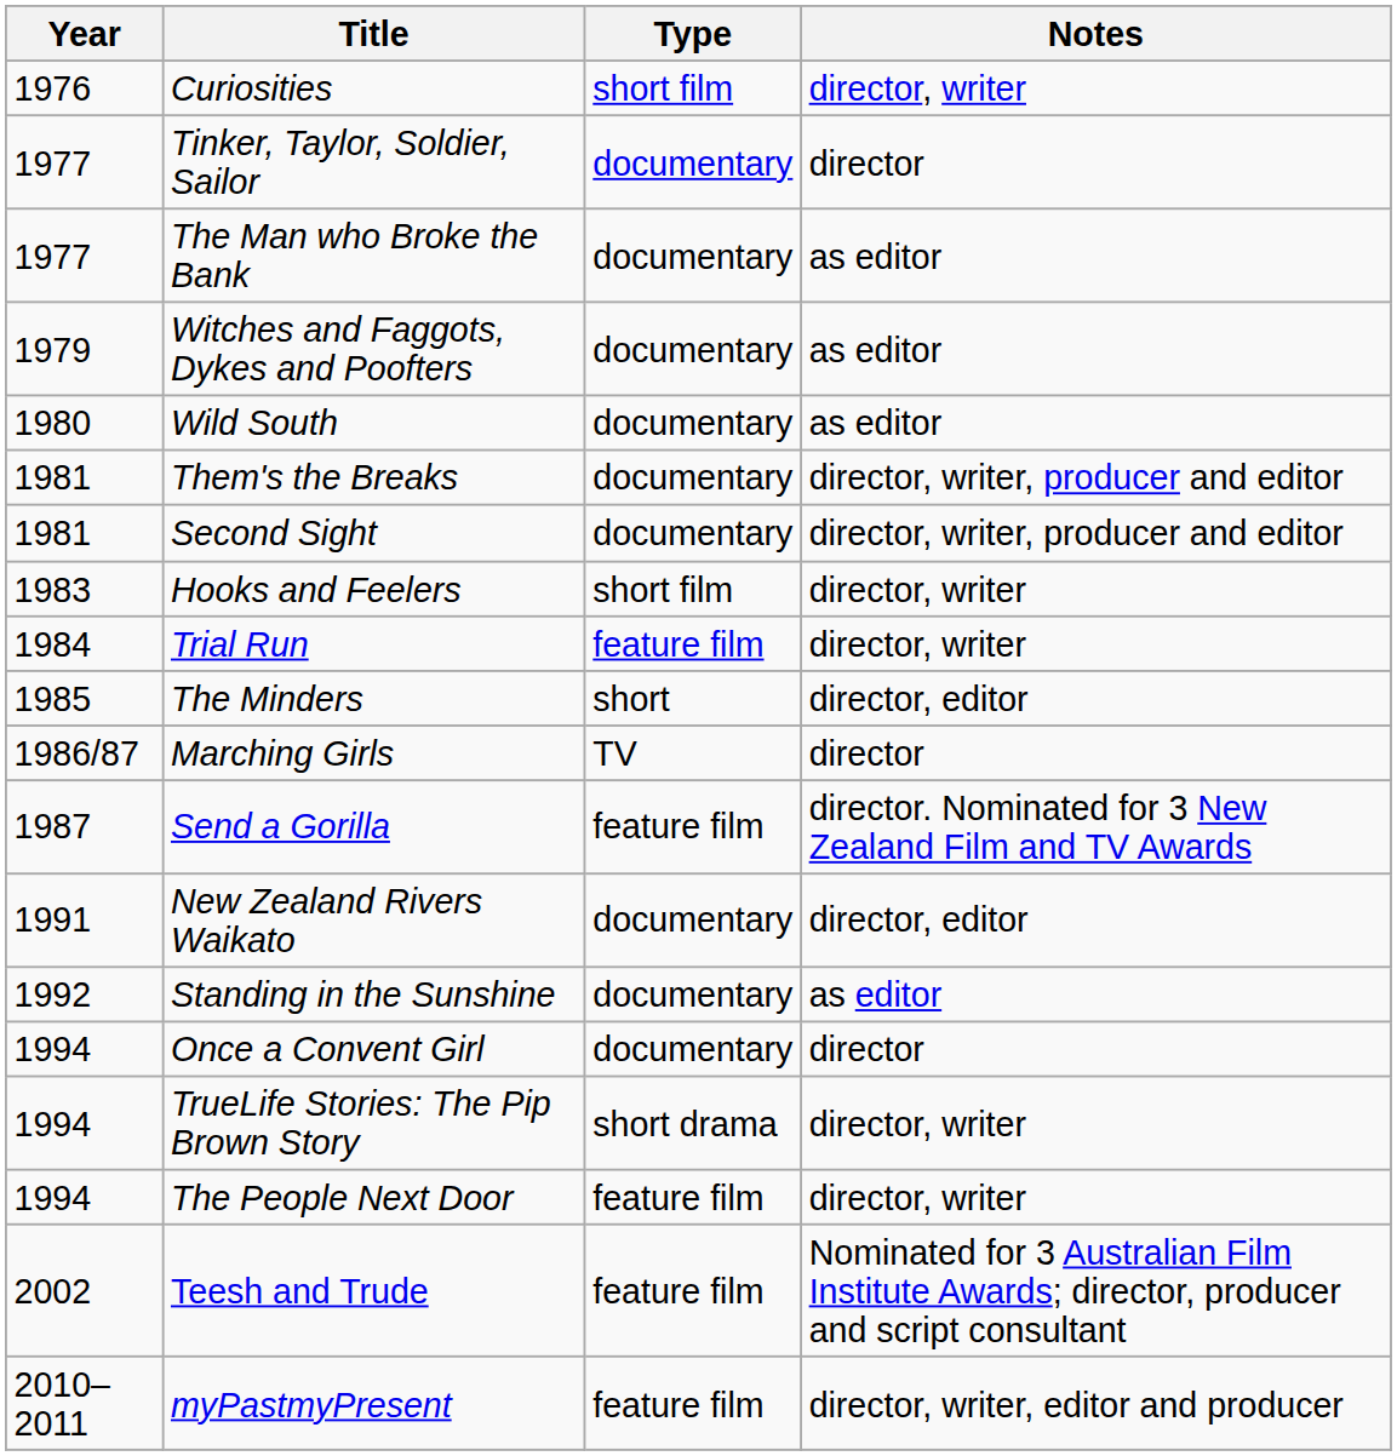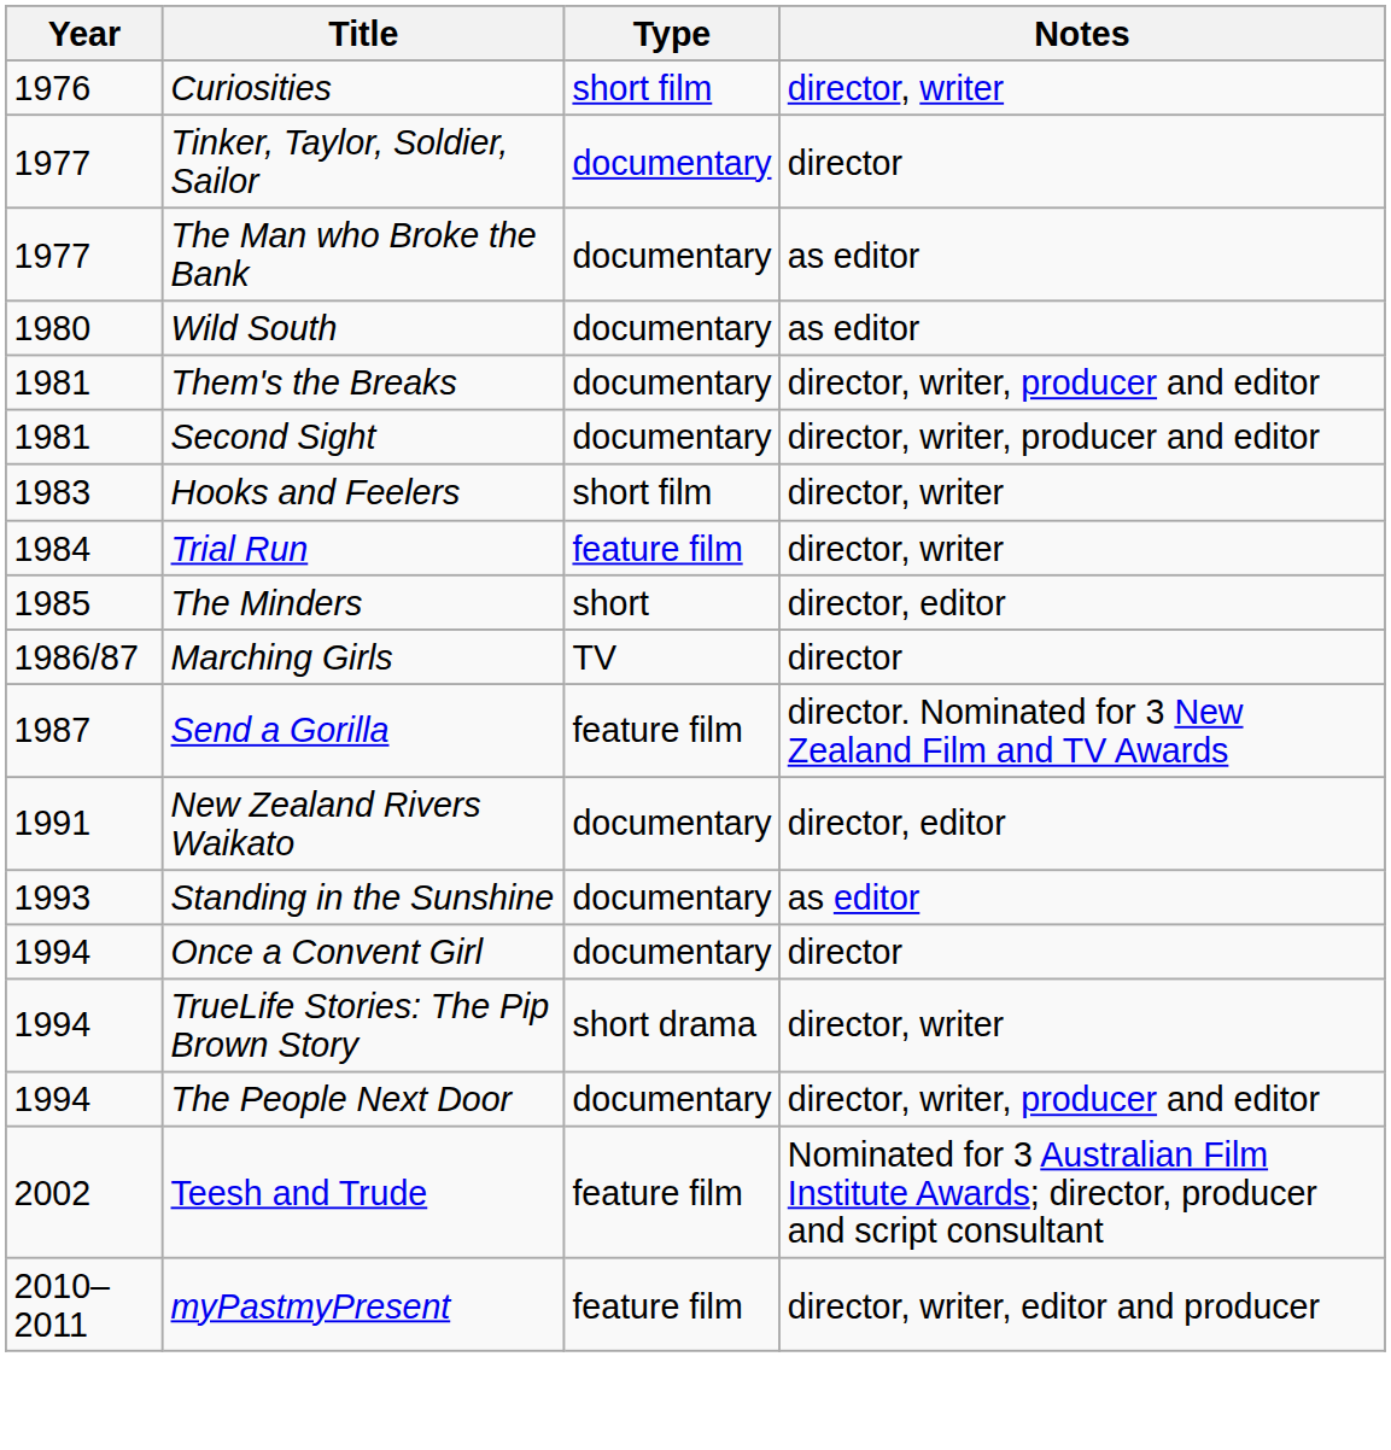- row: 1979 | Witches and Faggots, Dykes and Poofters | documentary | as editor
Standing in the Sunshine | Year: 1992 -> 1993
The People Next Door | Type: feature film -> documentary
The People Next Door | Notes: director, writer -> director, writer, producer and editor
